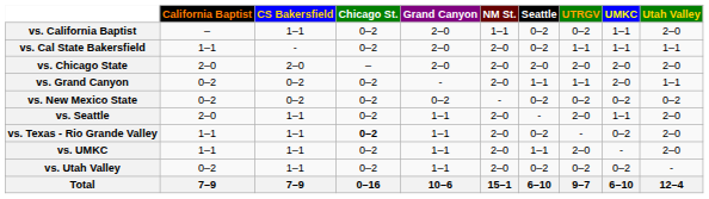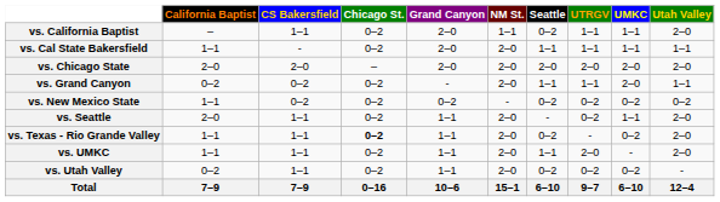vs. California Baptist | UTRGV: 0–2 -> 1–1
vs. Cal State Bakersfield | Seattle: 0–2 -> 1–1
vs. New Mexico State | California Baptist: 0–2 -> 1–1
vs. Seattle | UTRGV: 2–0 -> 0–2
